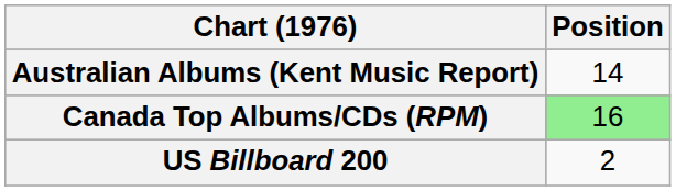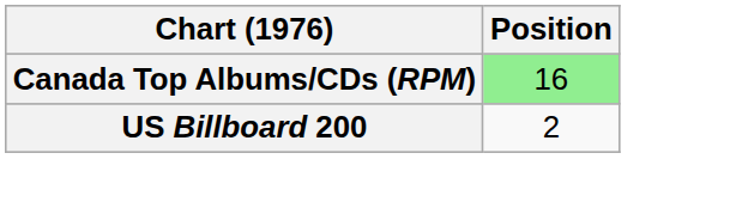- row: Australian Albums (Kent Music Report) | 14
